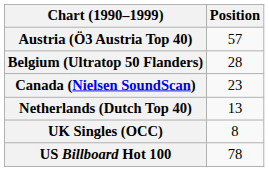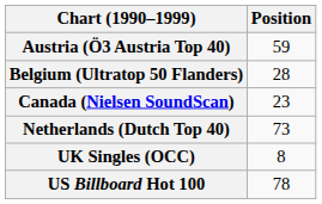Austria (Ö3 Austria Top 40) | Position: 57 -> 59
Netherlands (Dutch Top 40) | Position: 13 -> 73
